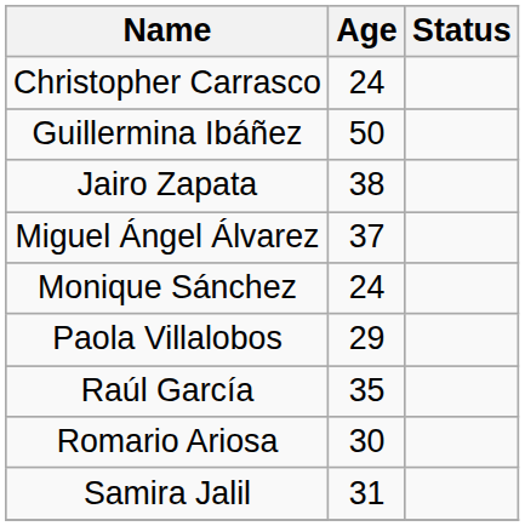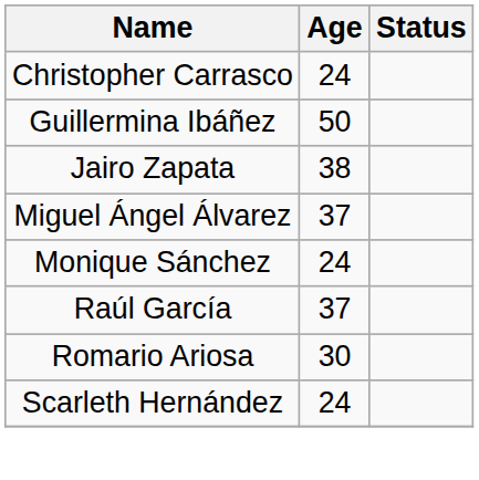- row: Paola Villalobos | 29
Raúl García | Age: 35 -> 37
- row: Samira Jalil | 31
+ row: Scarleth Hernández | 24
